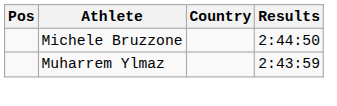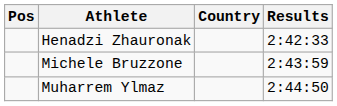+ row: Henadzi Zhauronak | 2:42:33
Michele Bruzzone | Results: 2:44:50 -> 2:43:59
Muharrem Ylmaz | Results: 2:43:59 -> 2:44:50
